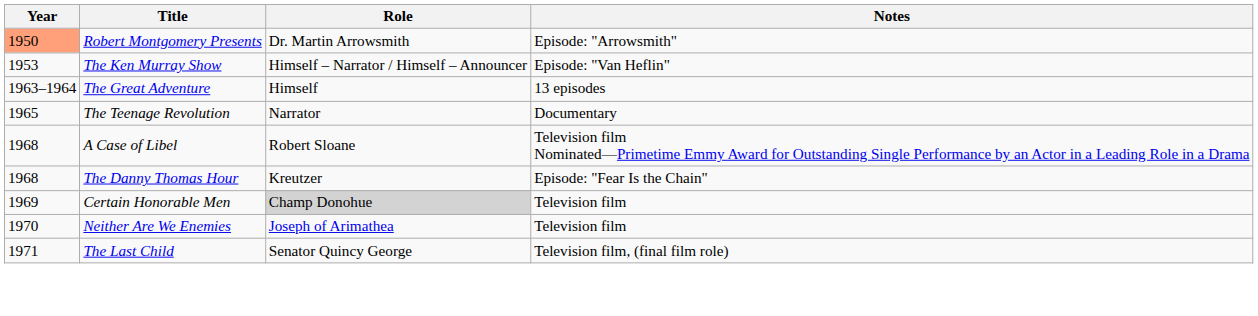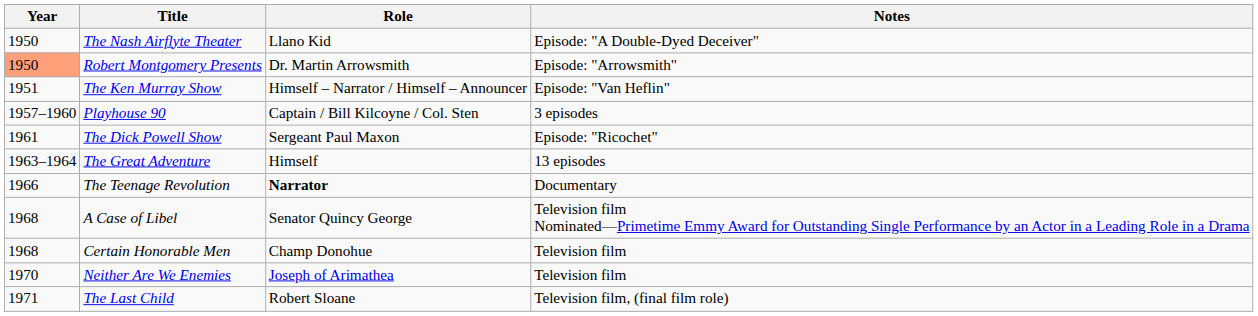+ row: 1950 | The Nash Airflyte Theater | Llano Kid | Episode: "A Double-Dyed Deceiver"
The Ken Murray Show | Year: 1953 -> 1951
+ row: 1957–1960 | Playhouse 90 | Captain / Bill Kilcoyne / Col. Sten | 3 episodes
+ row: 1961 | The Dick Powell Show | Sergeant Paul Maxon | Episode: "Ricochet"
The Teenage Revolution | Year: 1965 -> 1966
The Teenage Revolution | Role: normal -> bold
A Case of Libel | Role: Robert Sloane -> Senator Quincy George
- row: 1968 | The Danny Thomas Hour | Kreutzer | Episode: "Fear Is the Chain"
Certain Honorable Men | Year: 1969 -> 1968
Certain Honorable Men | Role: lightgrey background -> no background
The Last Child | Role: Senator Quincy George -> Robert Sloane
